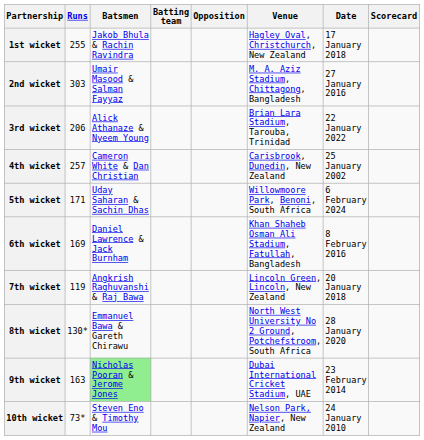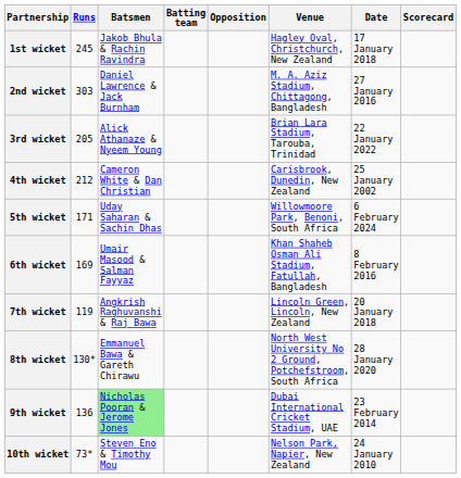1st wicket | Runs: 255 -> 245
2nd wicket | Batsmen: Umair Masood & Salman Fayyaz -> Daniel Lawrence & Jack Burnham
3rd wicket | Runs: 206 -> 205
4th wicket | Runs: 257 -> 212
6th wicket | Batsmen: Daniel Lawrence & Jack Burnham -> Umair Masood & Salman Fayyaz
9th wicket | Runs: 163 -> 136
